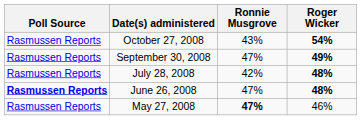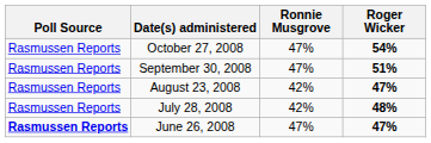October 27, 2008 | Ronnie Musgrove: 43% -> 47%
September 30, 2008 | Roger Wicker: 49% -> 51%
+ row: Rasmussen Reports | August 23, 2008 | 42% | 47%
June 26, 2008 | Roger Wicker: 48% -> 47%
- row: Rasmussen Reports | May 27, 2008 | 47% | 46%
